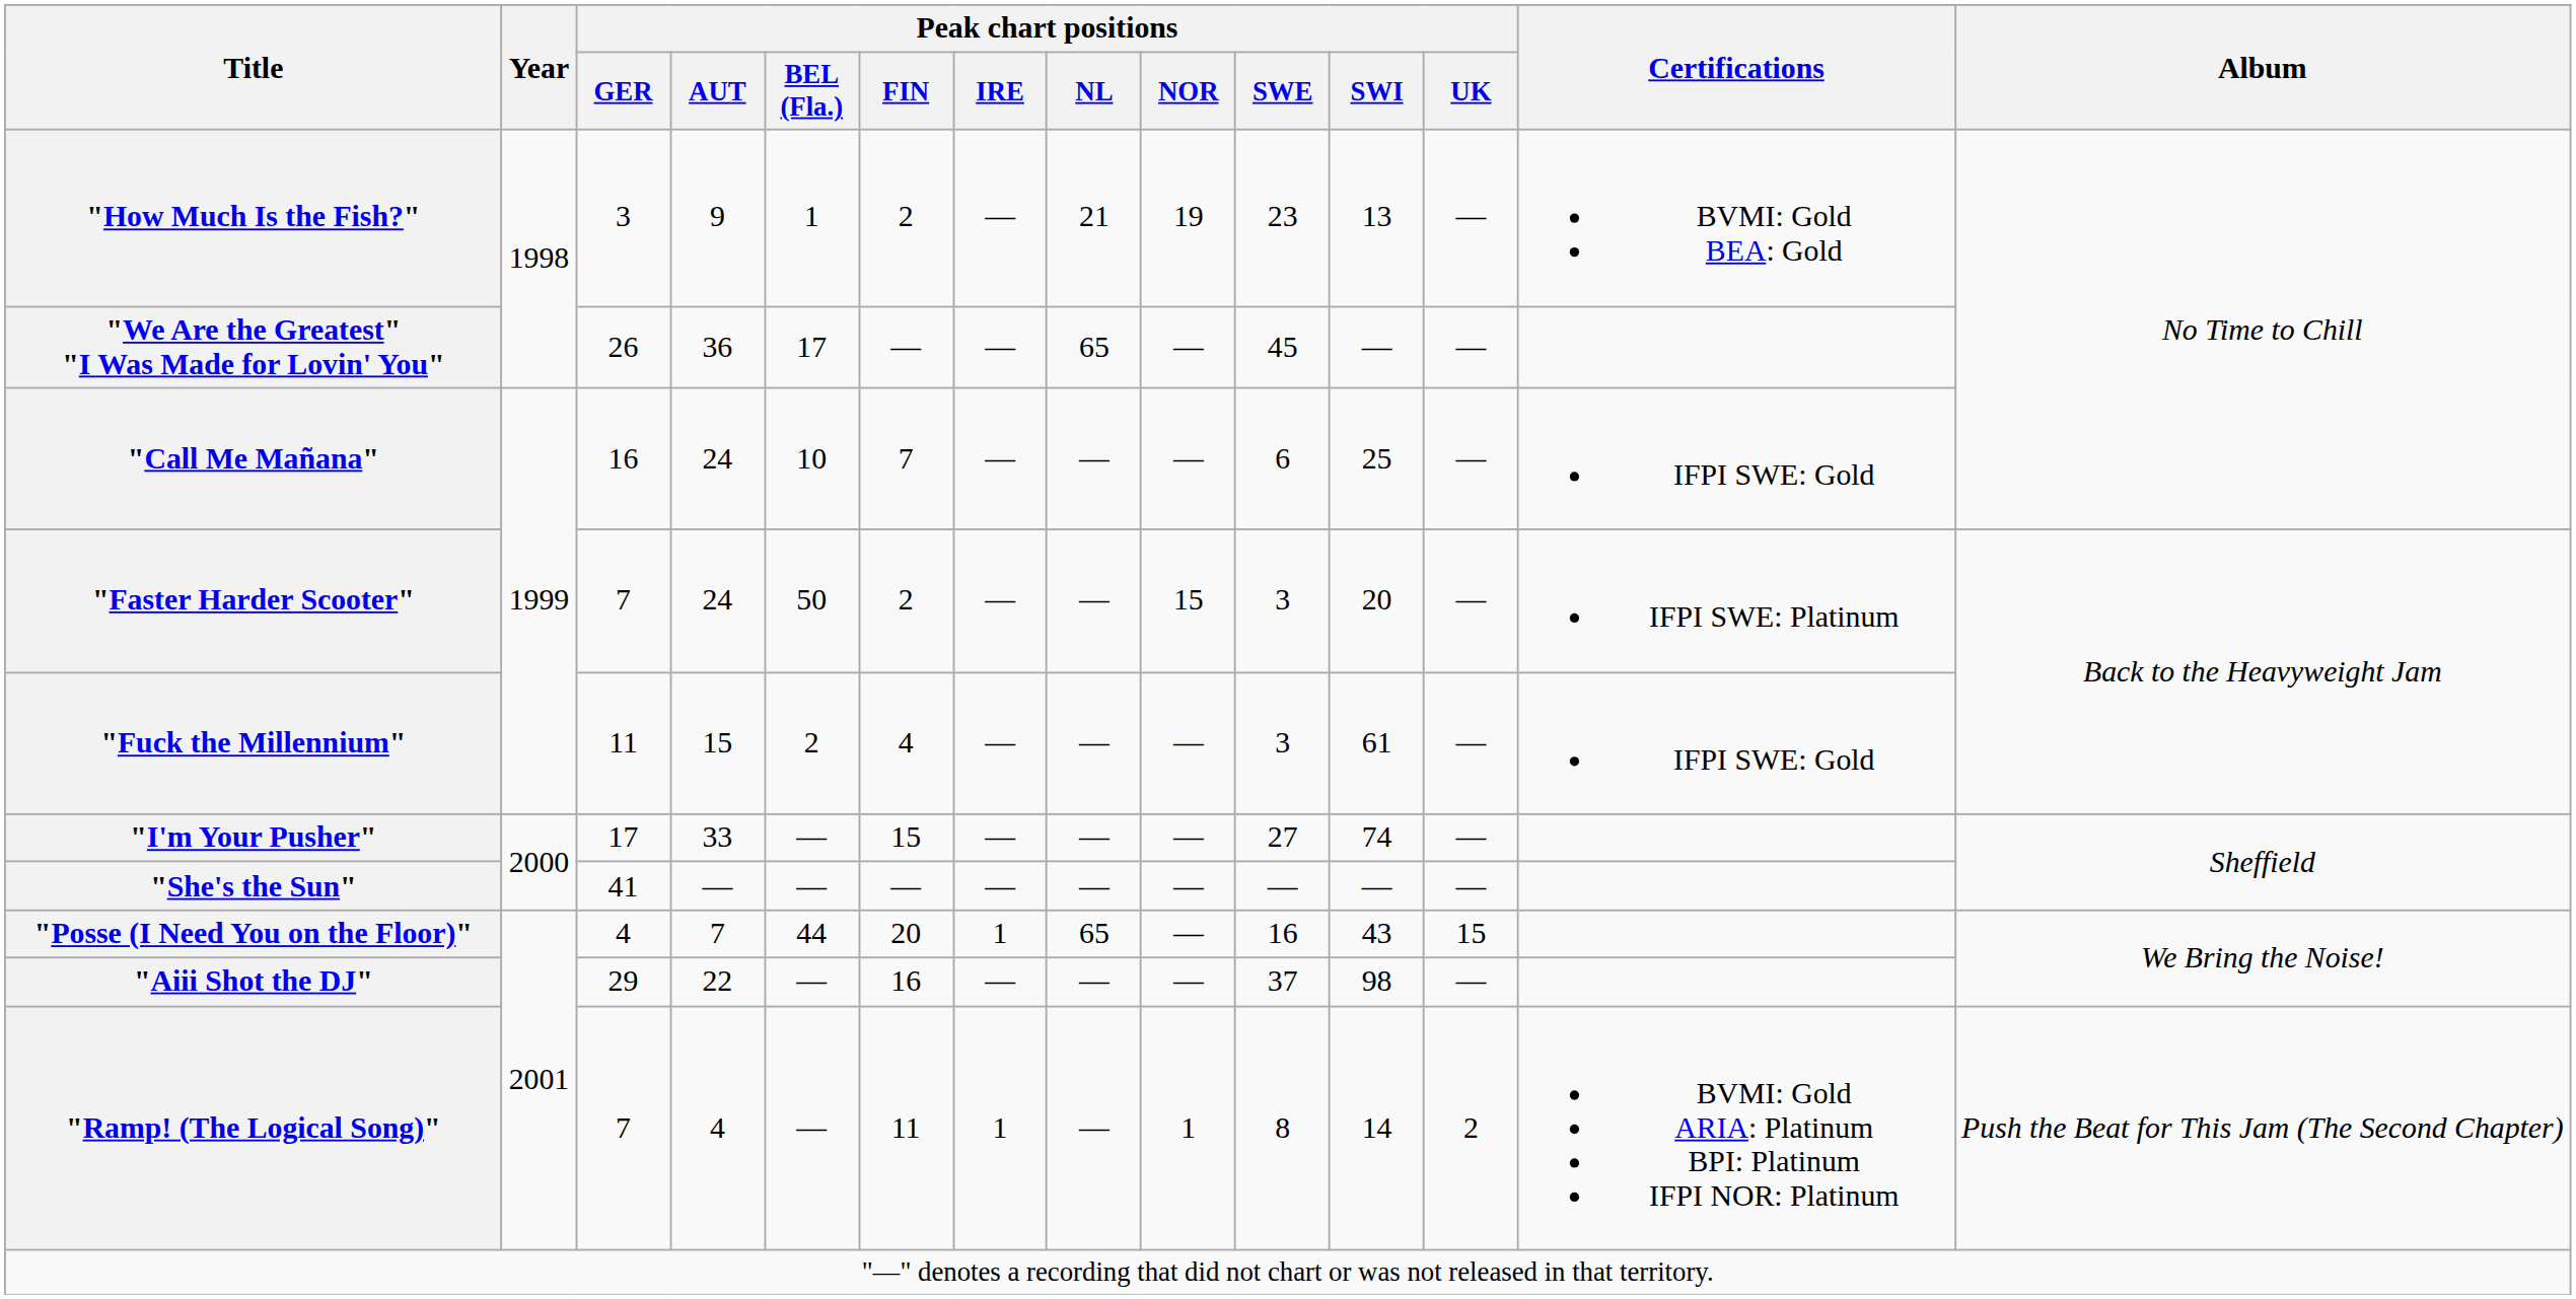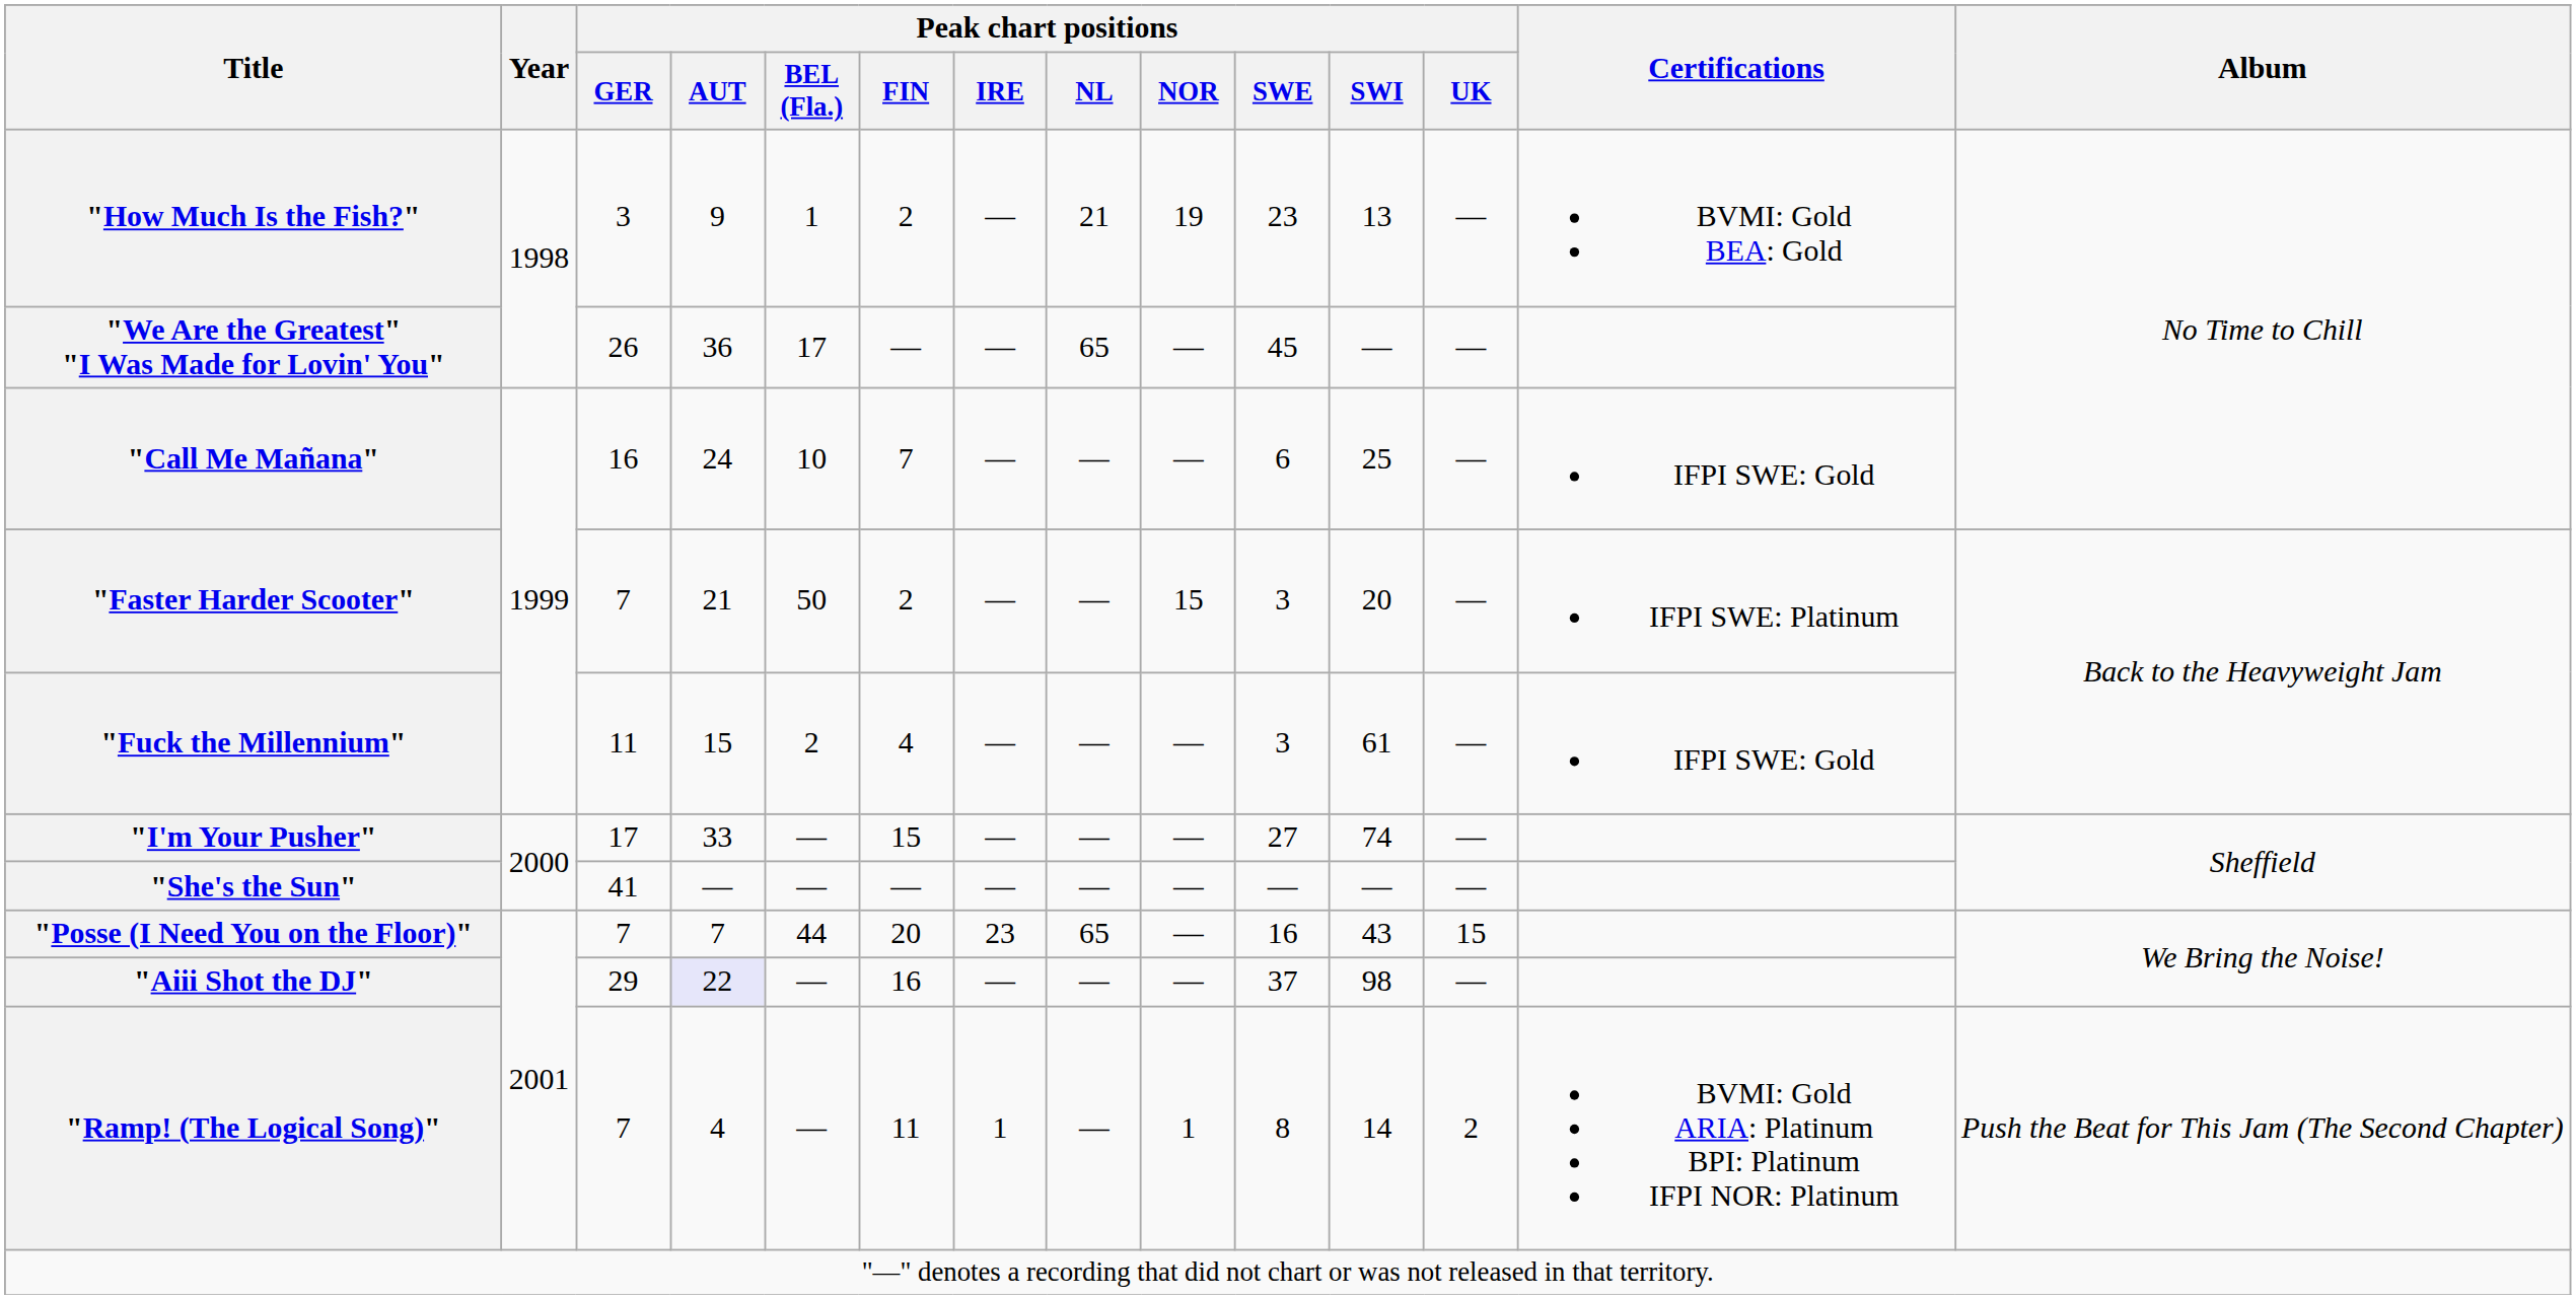"Faster Harder Scooter" | Peak chart positions / AUT: 24 -> 21
"Posse (I Need You on the Floor)" | Peak chart positions / GER: 4 -> 7
"Posse (I Need You on the Floor)" | Peak chart positions / IRE: 1 -> 23
"Aiii Shot the DJ" | Peak chart positions / AUT: no background -> lavender background
